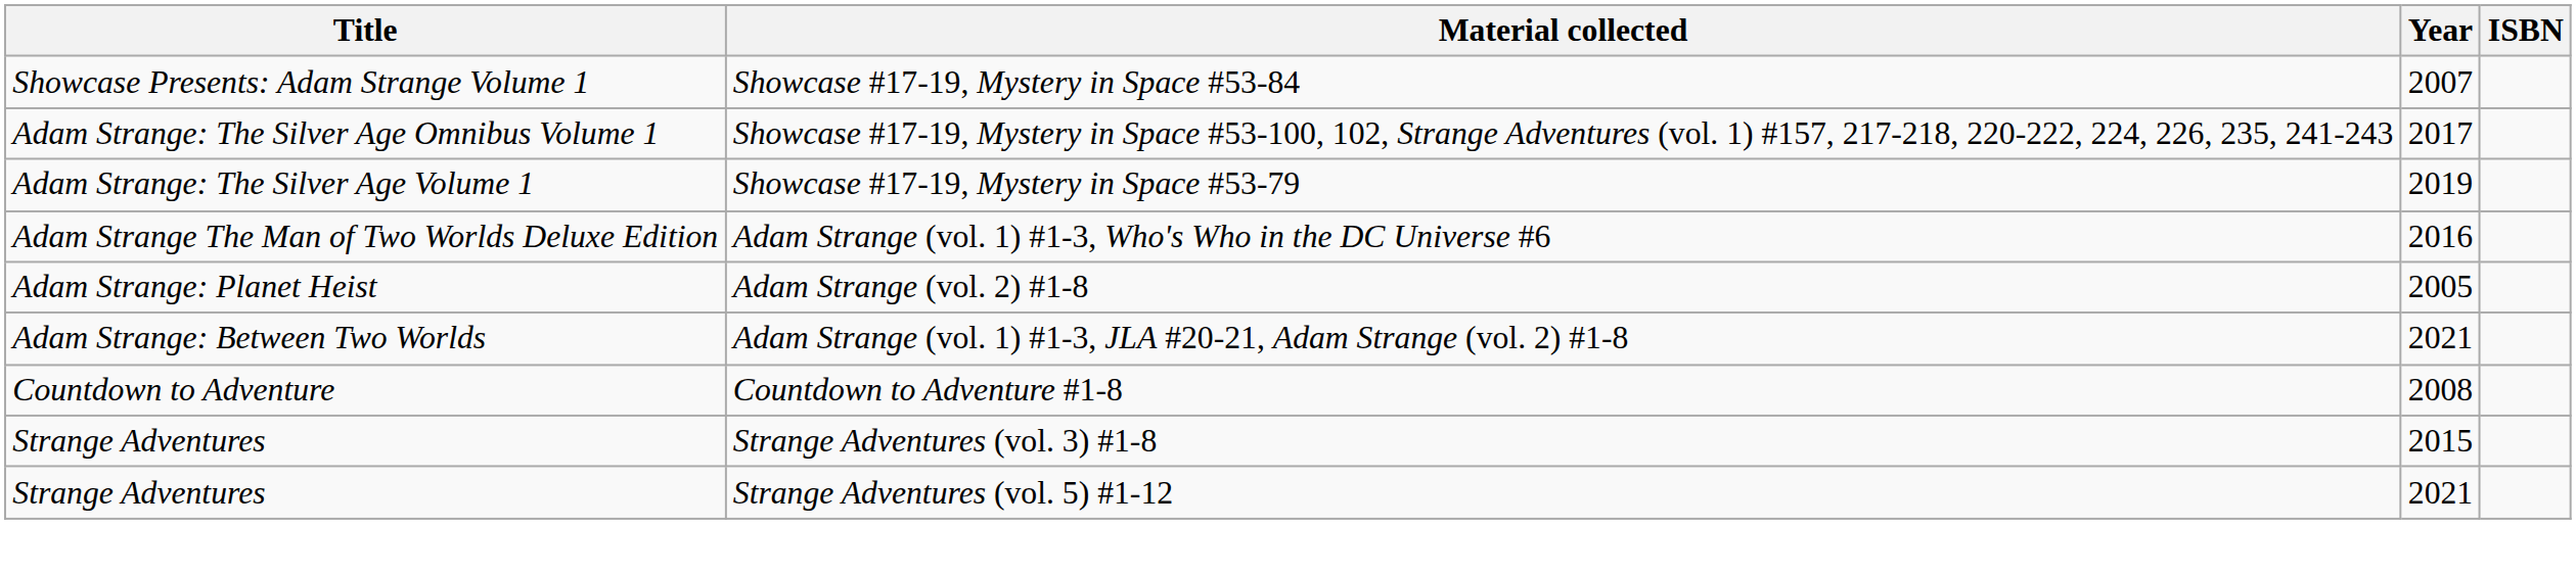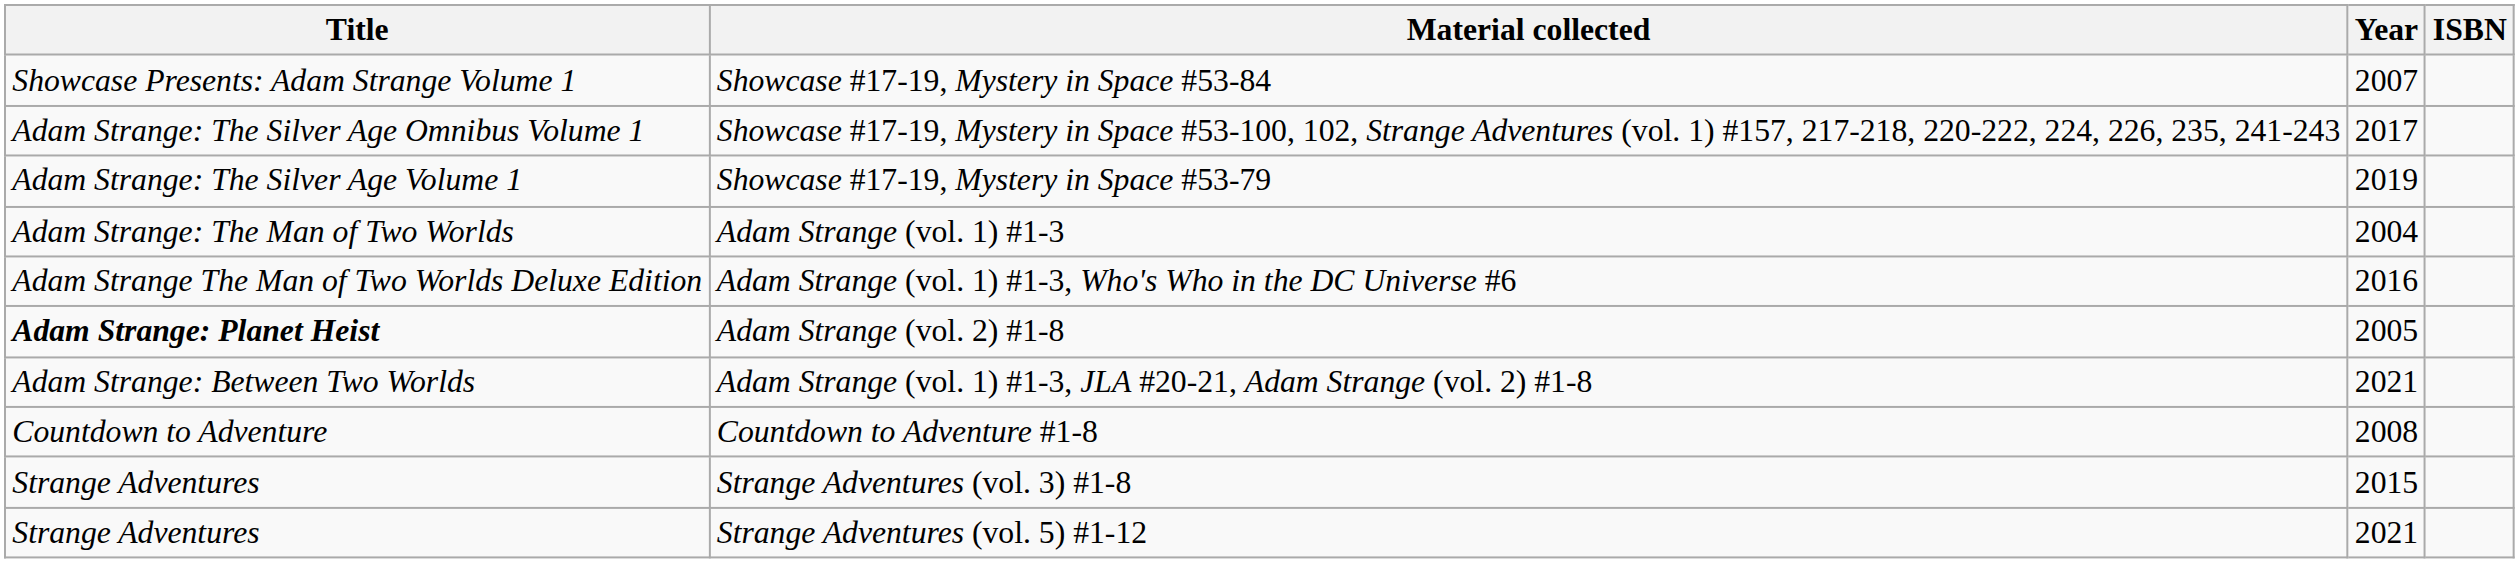+ row: Adam Strange: The Man of Two Worlds | Adam Strange (vol. 1) #1-3 | 2004
Adam Strange (vol. 2) #1-8 | Title: normal -> bold
